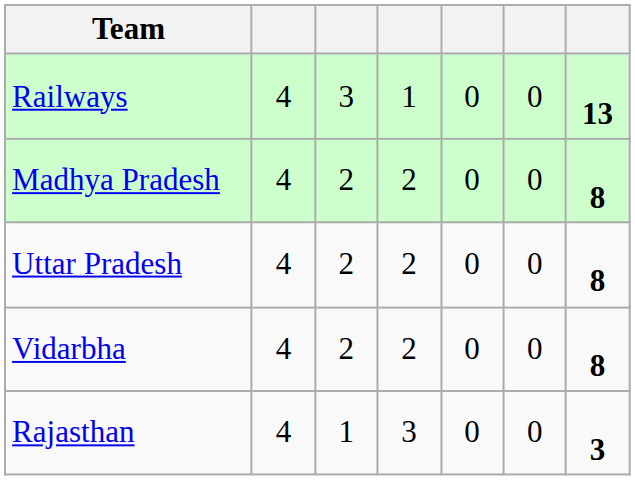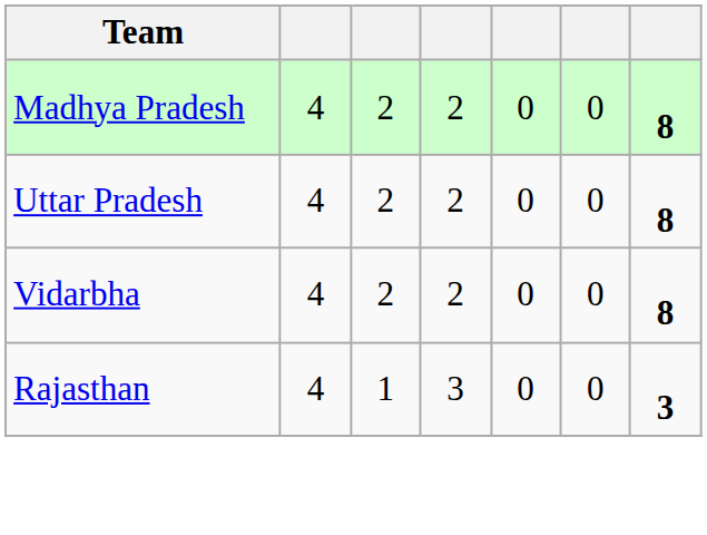- row: Railways | 4 | 3 | 1 | 0 | 0 | 13
